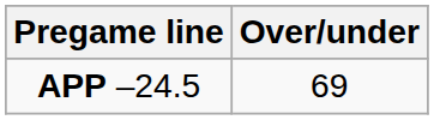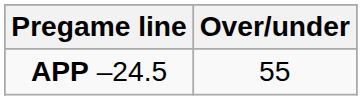APP –24.5 | Over/under: 69 -> 55
